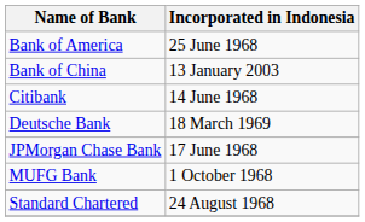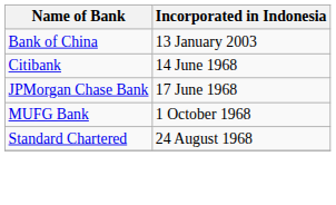- row: Bank of America | 25 June 1968
- row: Deutsche Bank | 18 March 1969
